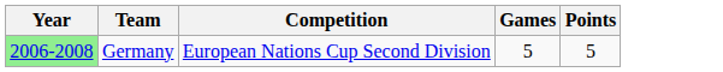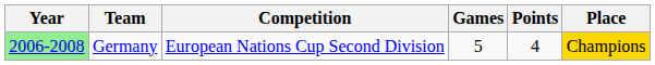+ column: Place | Champions
Germany | Points: 5 -> 4
